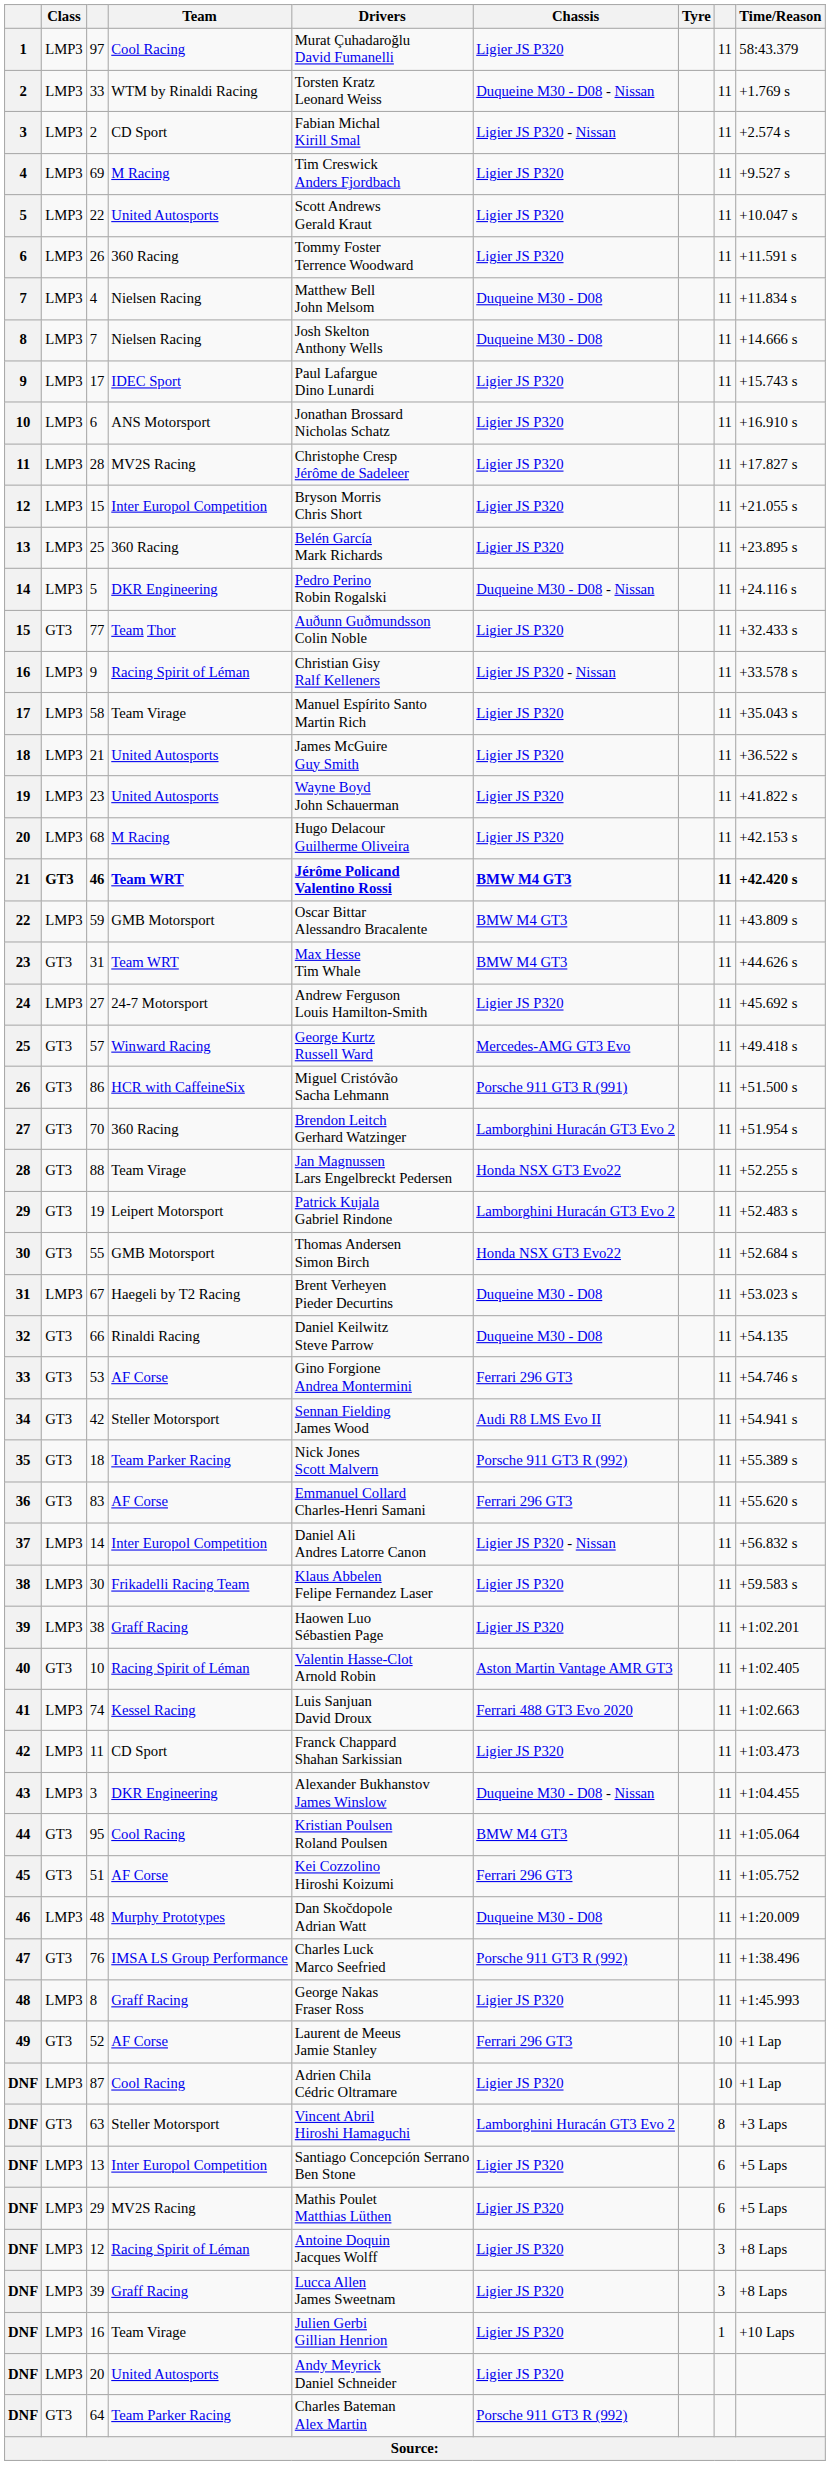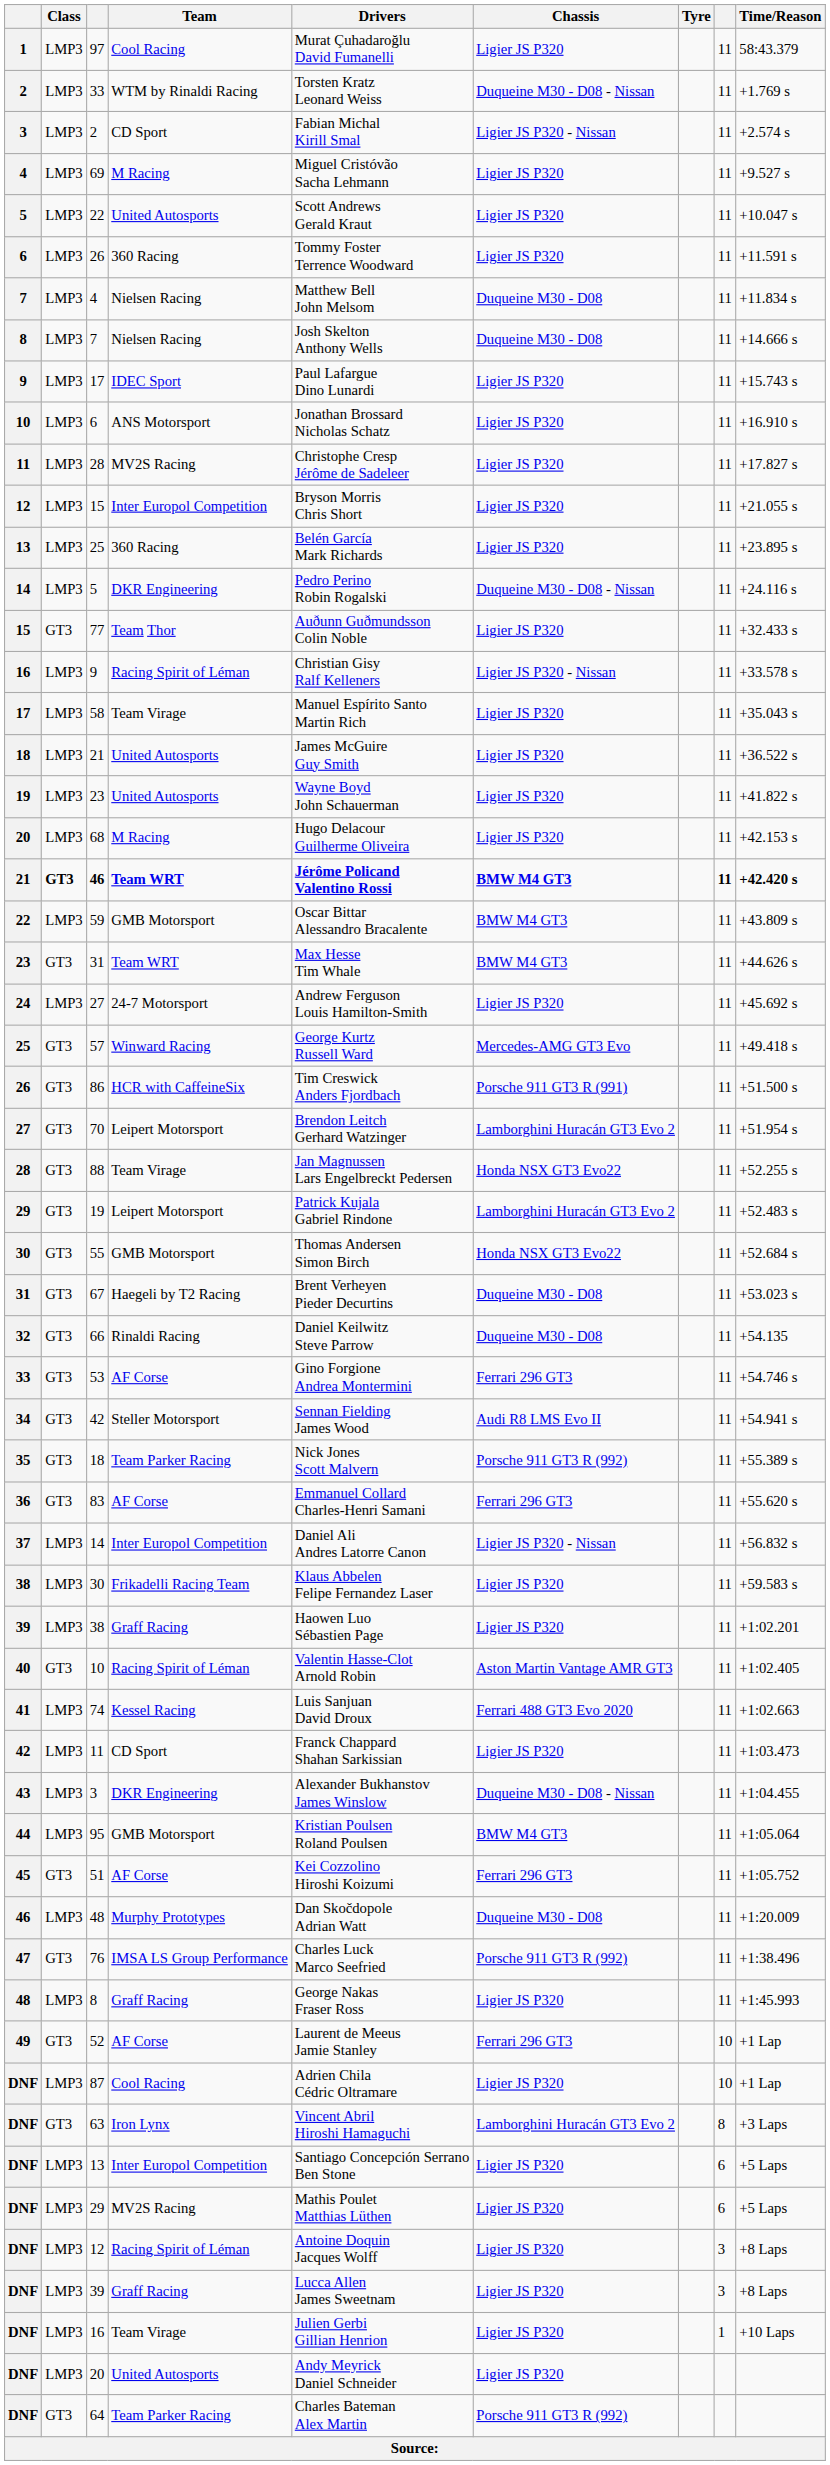69 | Drivers: Tim Creswick Anders Fjordbach -> Miguel Cristóvão Sacha Lehmann
86 | Drivers: Miguel Cristóvão Sacha Lehmann -> Tim Creswick Anders Fjordbach
70 | Team: 360 Racing -> Leipert Motorsport
67 | Class: LMP3 -> GT3
95 | Class: GT3 -> LMP3
95 | Team: Cool Racing -> GMB Motorsport
63 | Team: Steller Motorsport -> Iron Lynx
